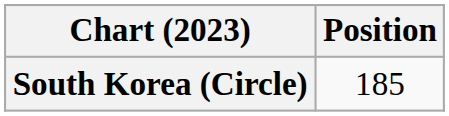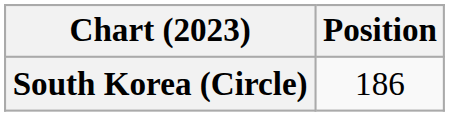South Korea (Circle) | Position: 185 -> 186
